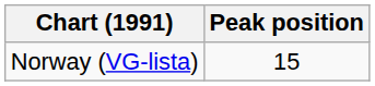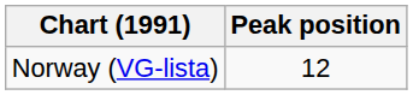Norway (VG-lista) | Peak position: 15 -> 12
